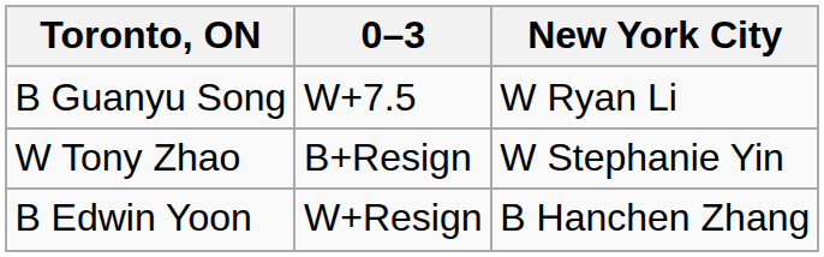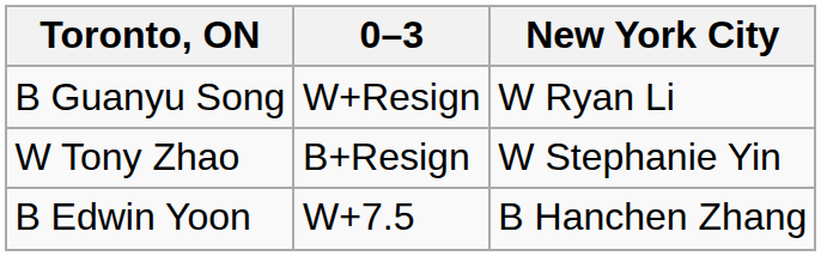B Guanyu Song | 0–3: W+7.5 -> W+Resign
B Edwin Yoon | 0–3: W+Resign -> W+7.5
